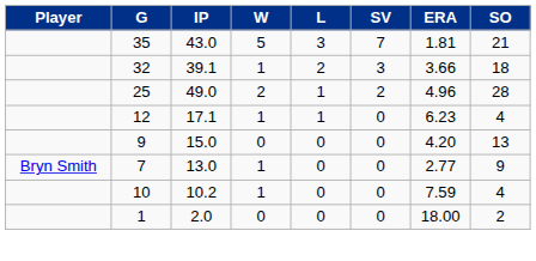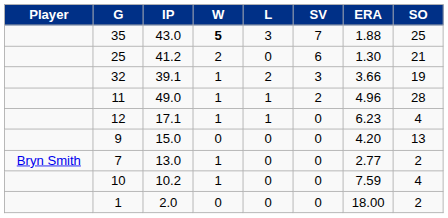43.0 | W: normal -> bold
43.0 | ERA: 1.81 -> 1.88
43.0 | SO: 21 -> 25
+ row: 25 | 41.2 | 2 | 0 | 6 | 1.30 | 21
39.1 | SO: 18 -> 19
49.0 | G: 25 -> 11
49.0 | W: 2 -> 1
13.0 | SO: 9 -> 2
